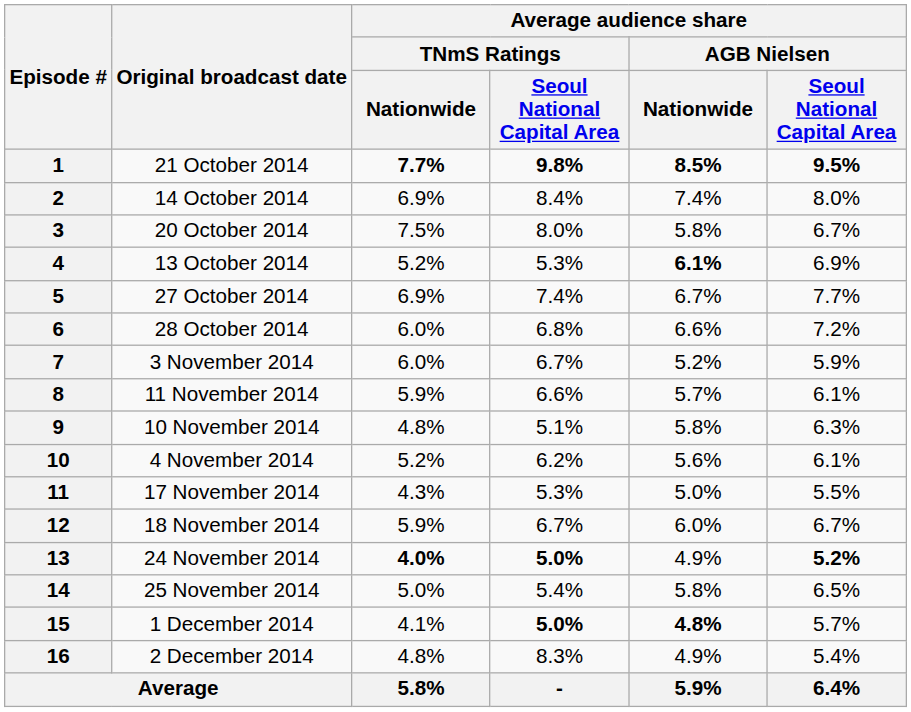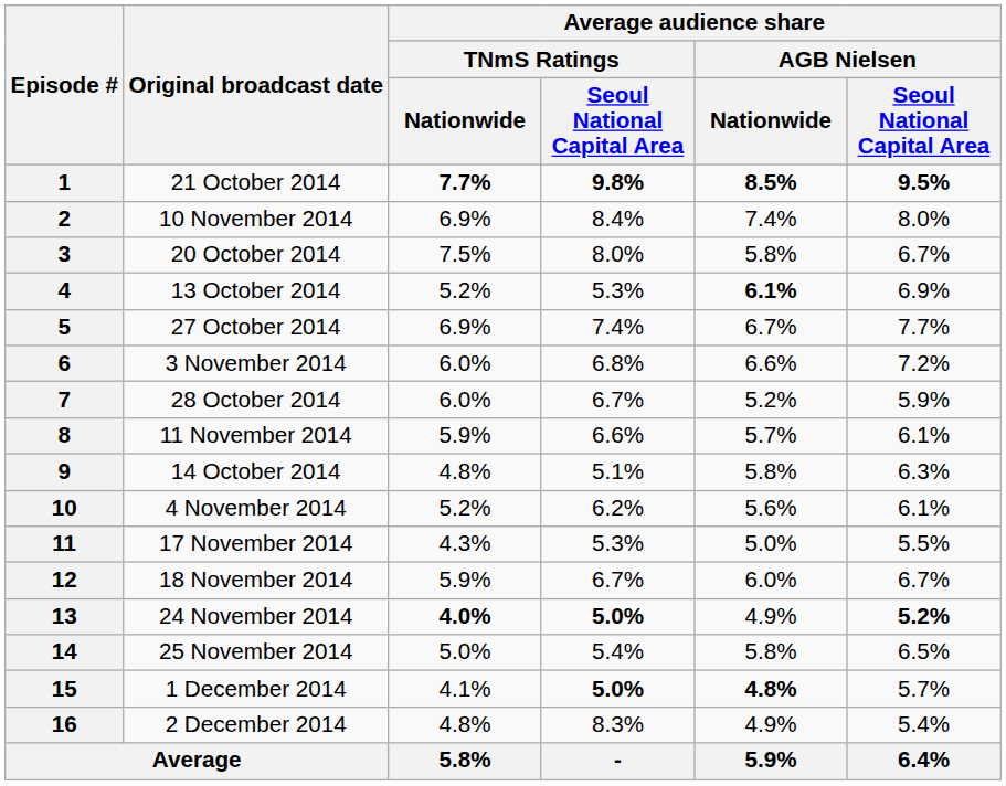2 | Original broadcast date: 14 October 2014 -> 10 November 2014
6 | Original broadcast date: 28 October 2014 -> 3 November 2014
7 | Original broadcast date: 3 November 2014 -> 28 October 2014
9 | Original broadcast date: 10 November 2014 -> 14 October 2014
